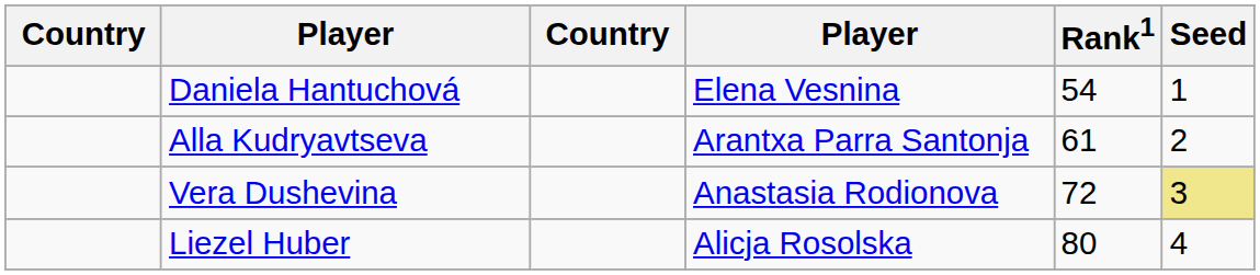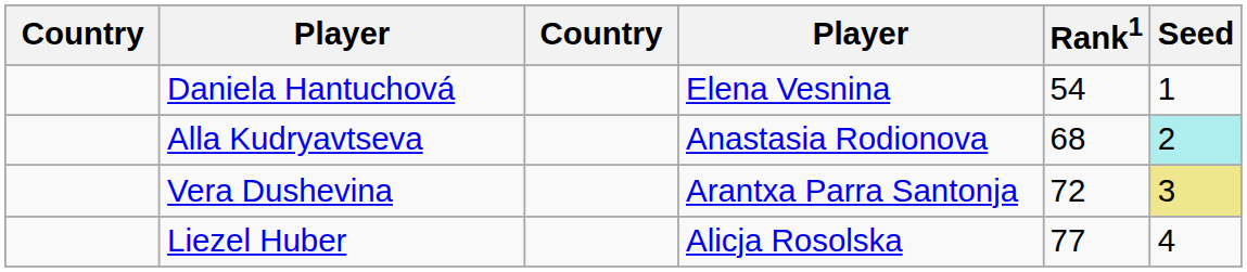Alla Kudryavtseva | column 4: Arantxa Parra Santonja -> Anastasia Rodionova
Alla Kudryavtseva | Rank1: 61 -> 68
Alla Kudryavtseva | Seed: no background -> paleturquoise background
Vera Dushevina | column 4: Anastasia Rodionova -> Arantxa Parra Santonja
Liezel Huber | Rank1: 80 -> 77
